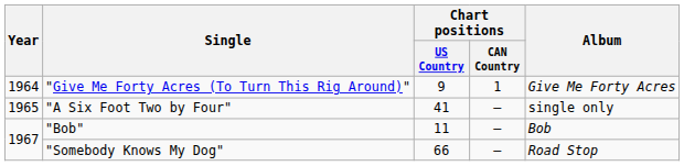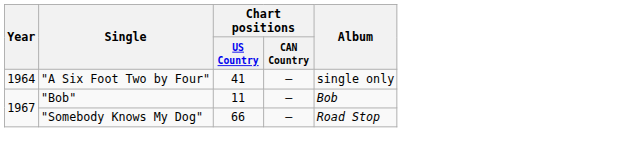- row: 1964 | "Give Me Forty Acres (To Turn This Rig Around)" | 9 | 1 | Give Me Forty Acres
"A Six Foot Two by Four" | Year: 1965 -> 1964
